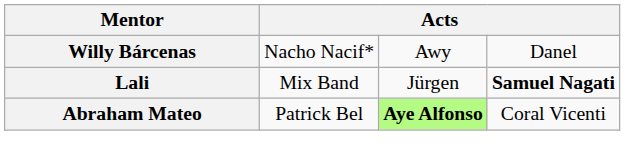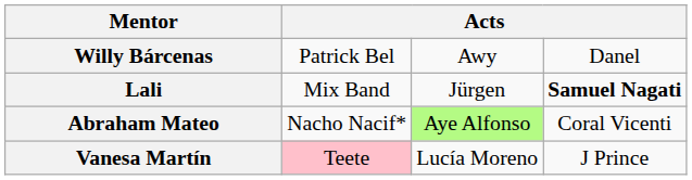Willy Bárcenas | column 2: Nacho Nacif* -> Patrick Bel
Abraham Mateo | column 2: Patrick Bel -> Nacho Nacif*
Abraham Mateo | column 3: bold -> normal
+ row: Vanesa Martín | Teete | Lucía Moreno | J Prince
